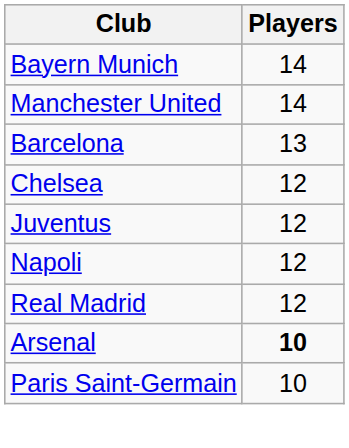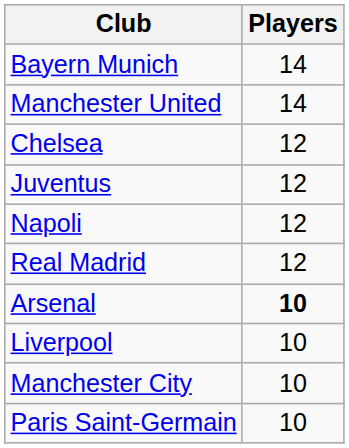- row: Barcelona | 13
+ row: Liverpool | 10
+ row: Manchester City | 10
